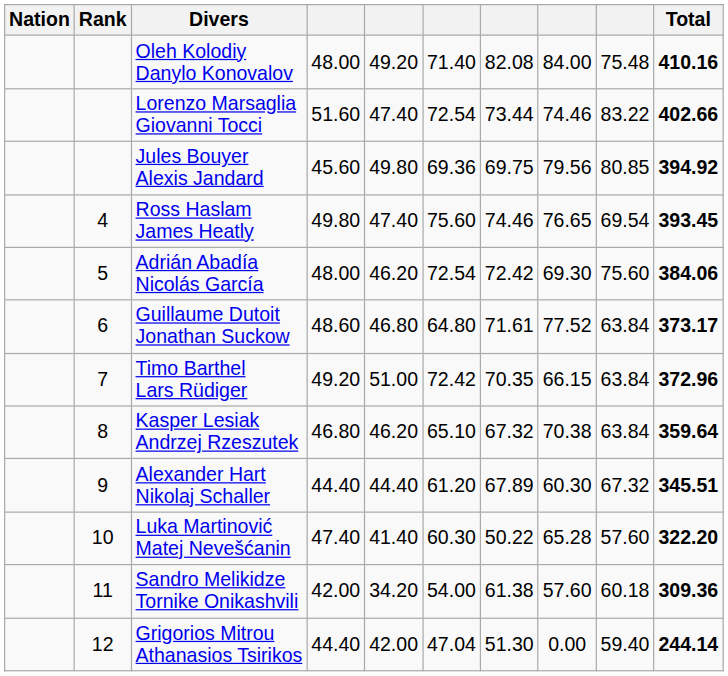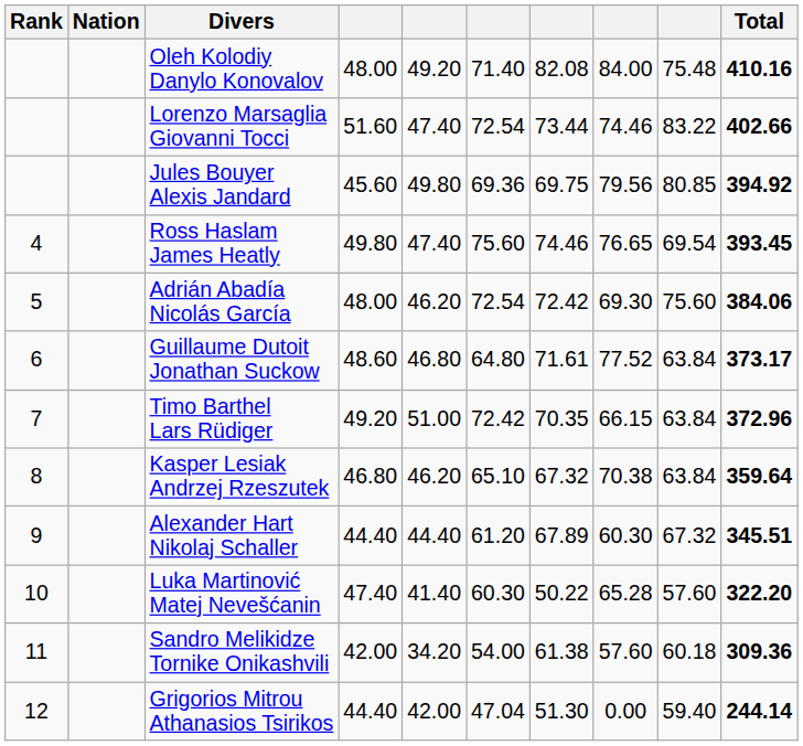columns swapped: Rank <-> Nation
